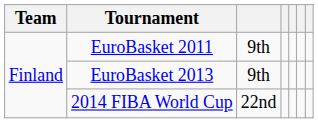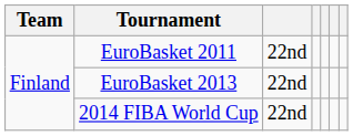EuroBasket 2011 | column 3: 9th -> 22nd
EuroBasket 2013 | column 3: 9th -> 22nd
